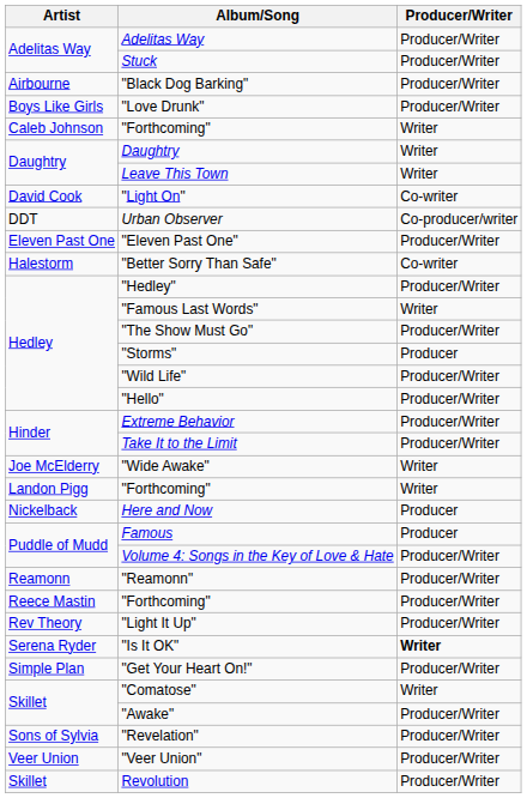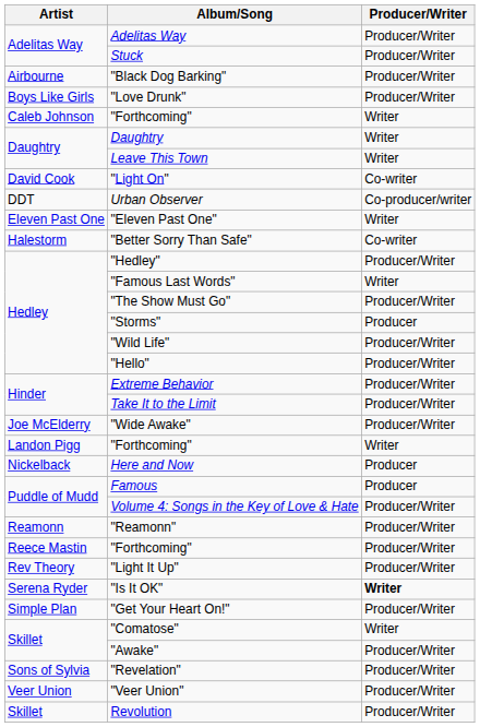"Eleven Past One" | Producer/Writer: Producer/Writer -> Writer
"Wide Awake" | Producer/Writer: Writer -> Producer/Writer
